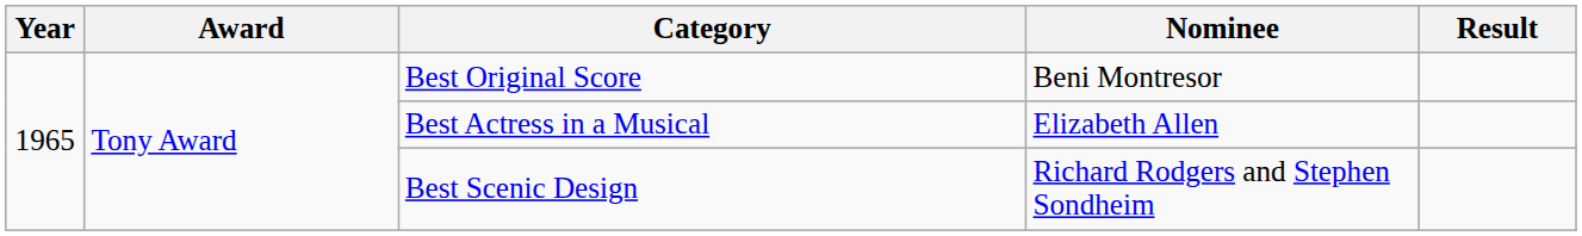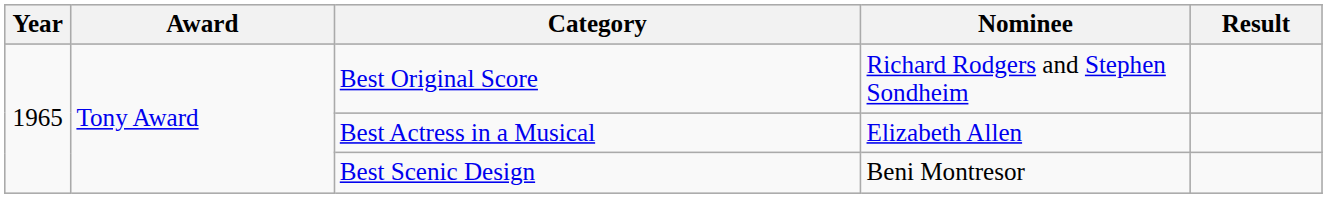Best Original Score | Nominee: Beni Montresor -> Richard Rodgers and Stephen Sondheim
Best Scenic Design | Nominee: Richard Rodgers and Stephen Sondheim -> Beni Montresor
